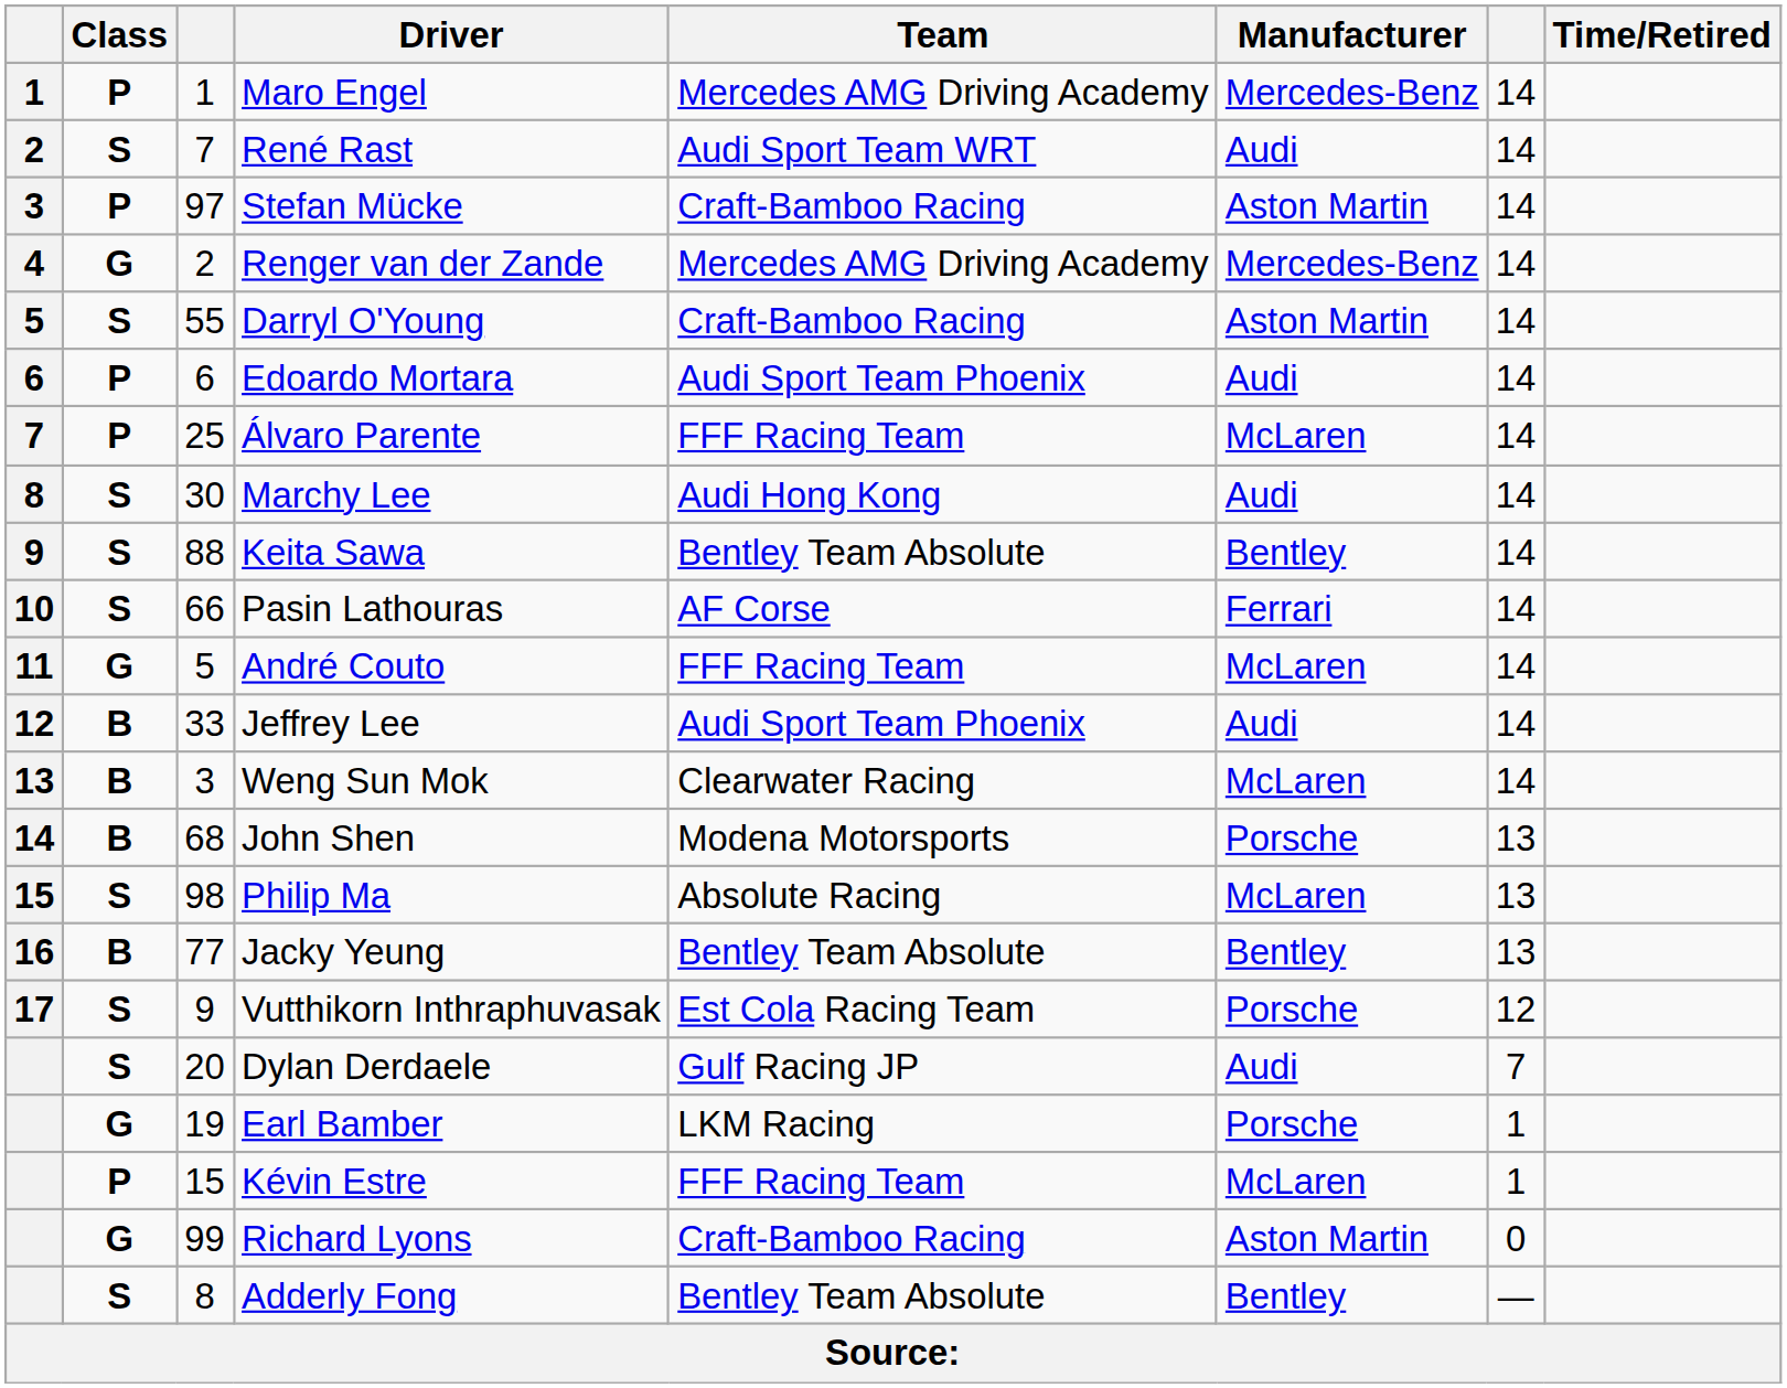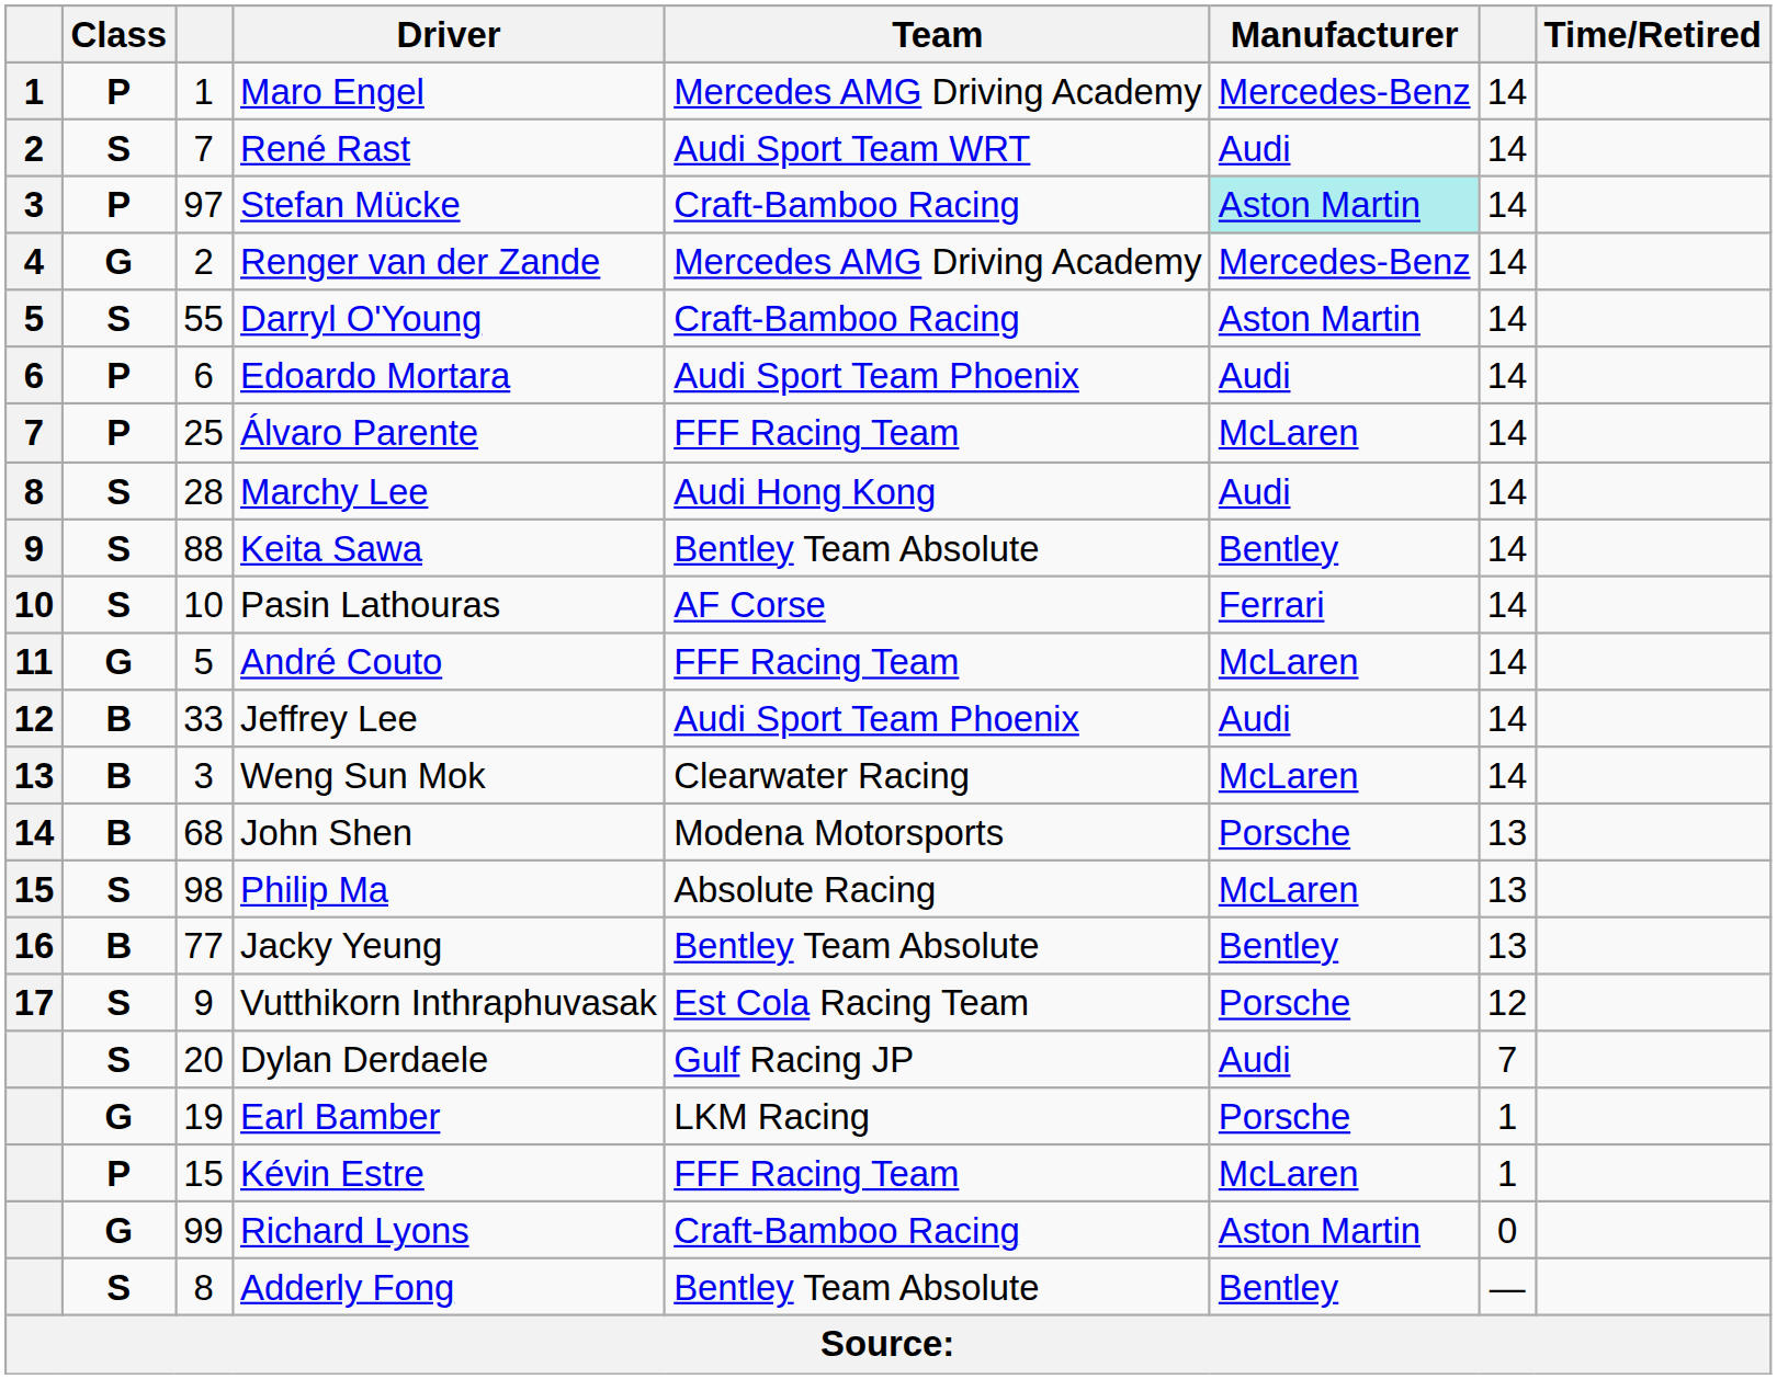Stefan Mücke | Manufacturer: no background -> paleturquoise background
Marchy Lee | column 3: 30 -> 28
Pasin Lathouras | column 3: 66 -> 10
